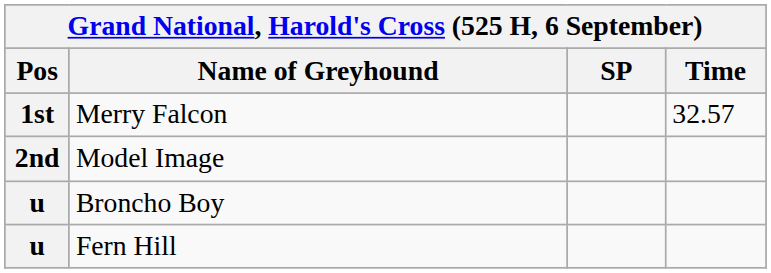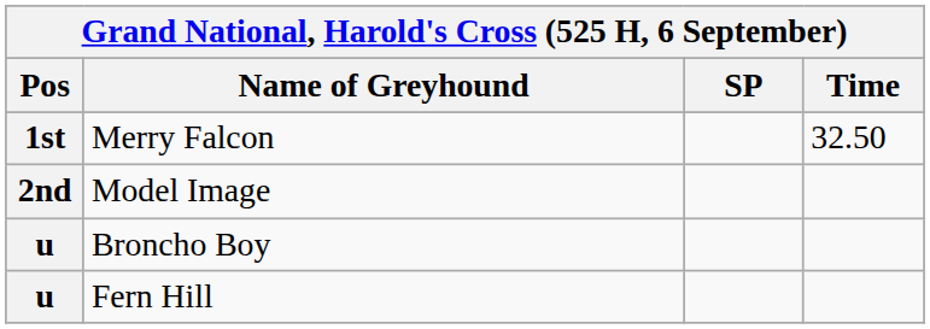Merry Falcon | Time: 32.57 -> 32.50
